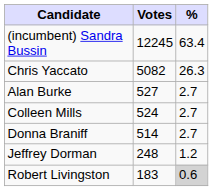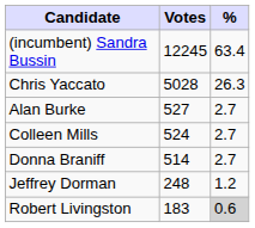Chris Yaccato | Votes: 5082 -> 5028
